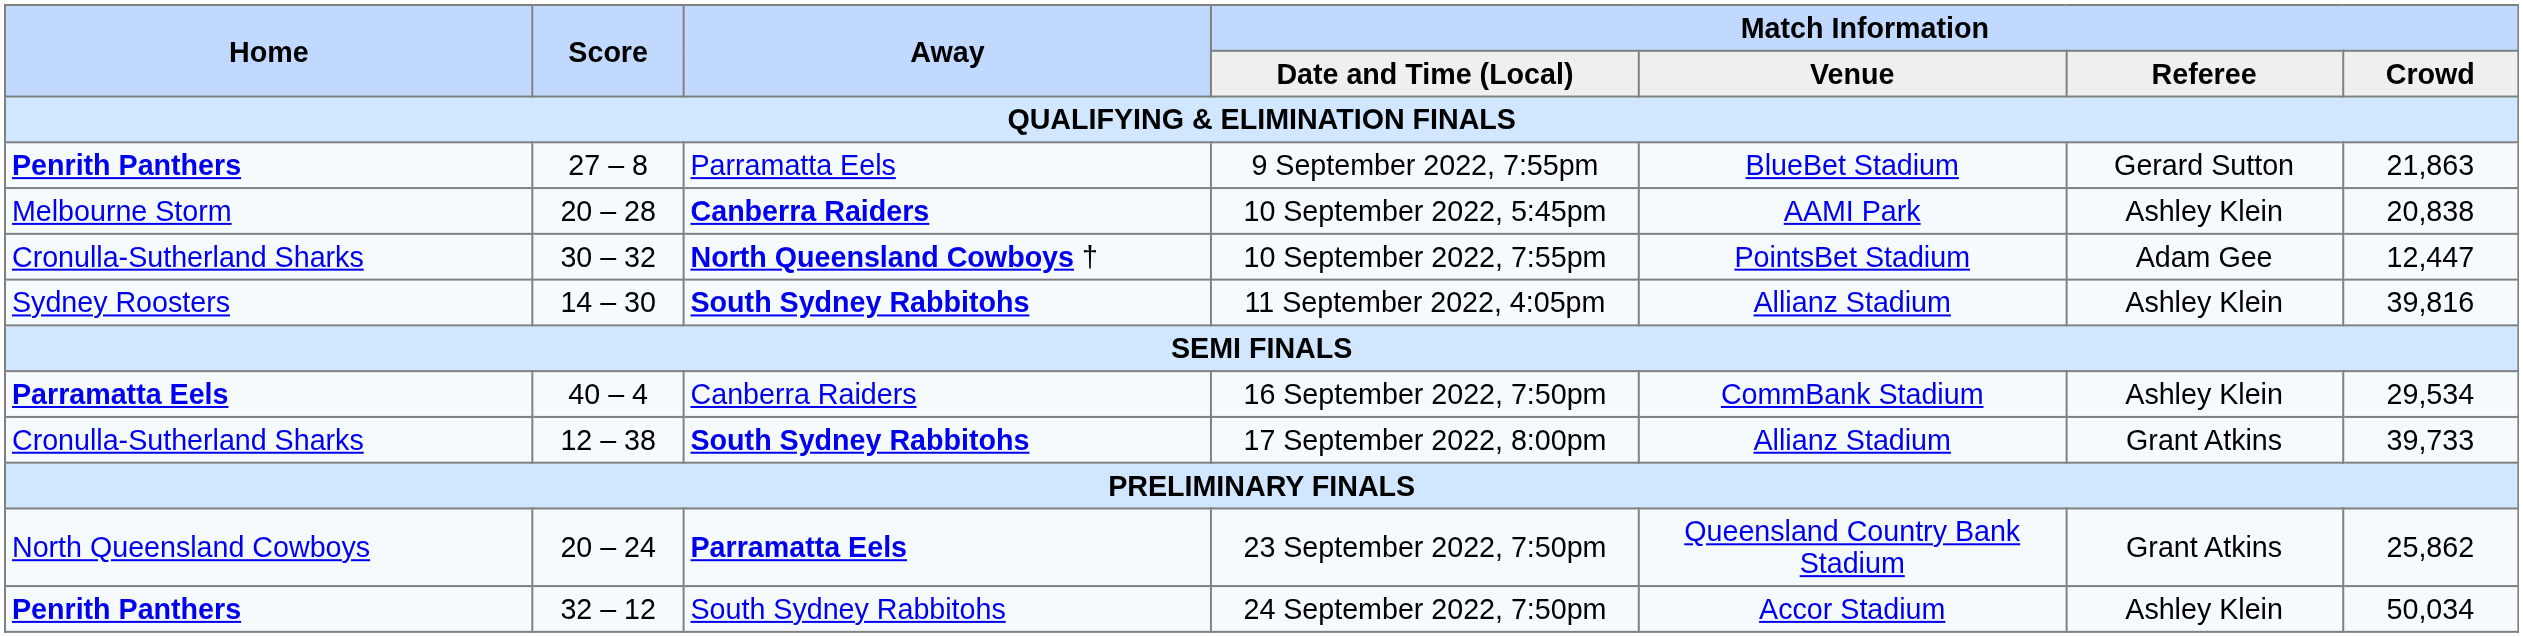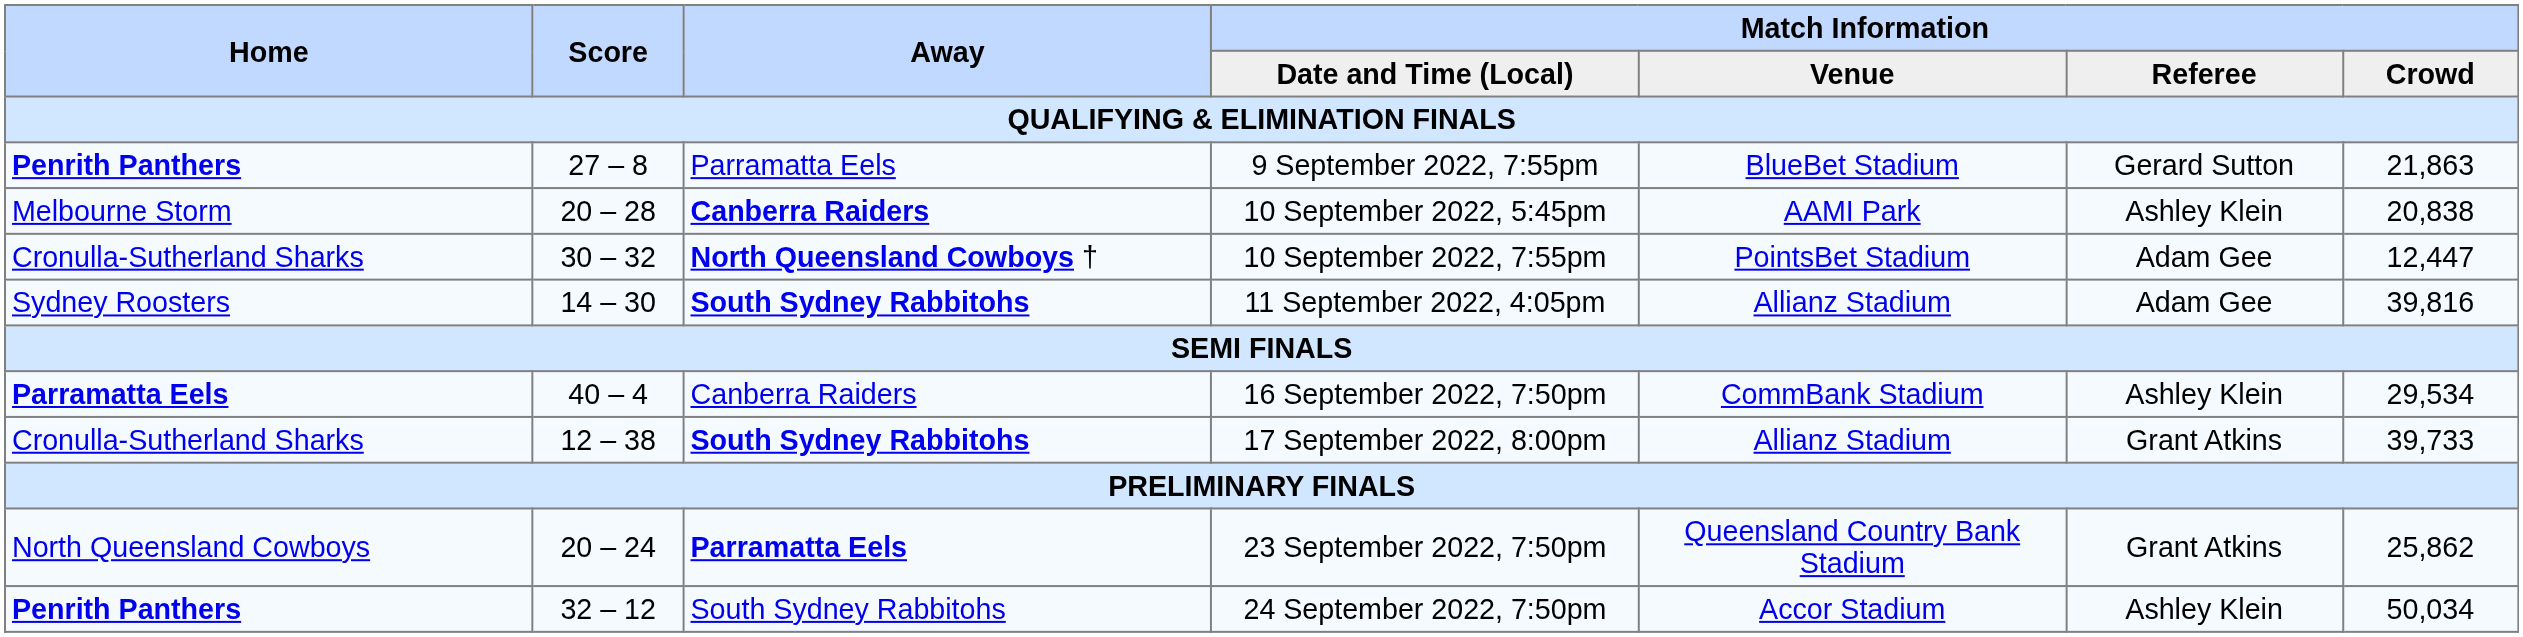11 September 2022, 4:05pm | Match Information / Referee: Ashley Klein -> Adam Gee
